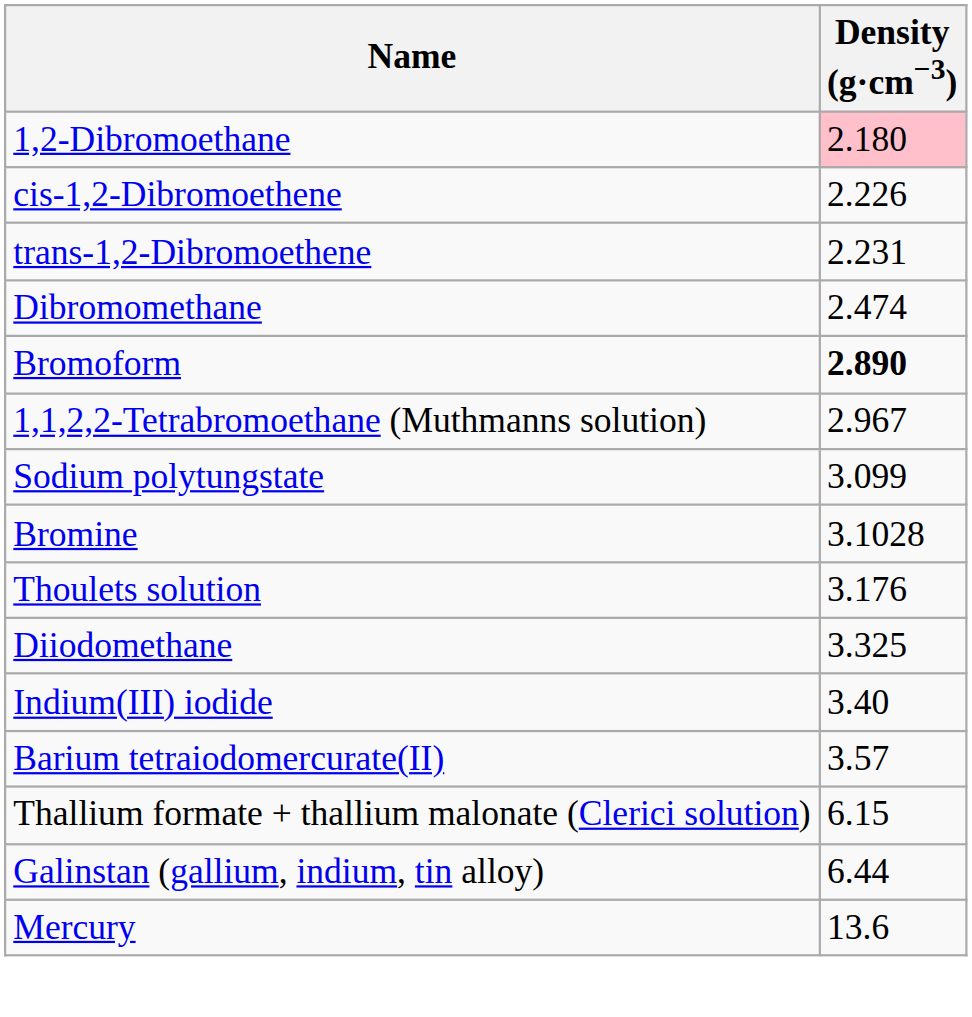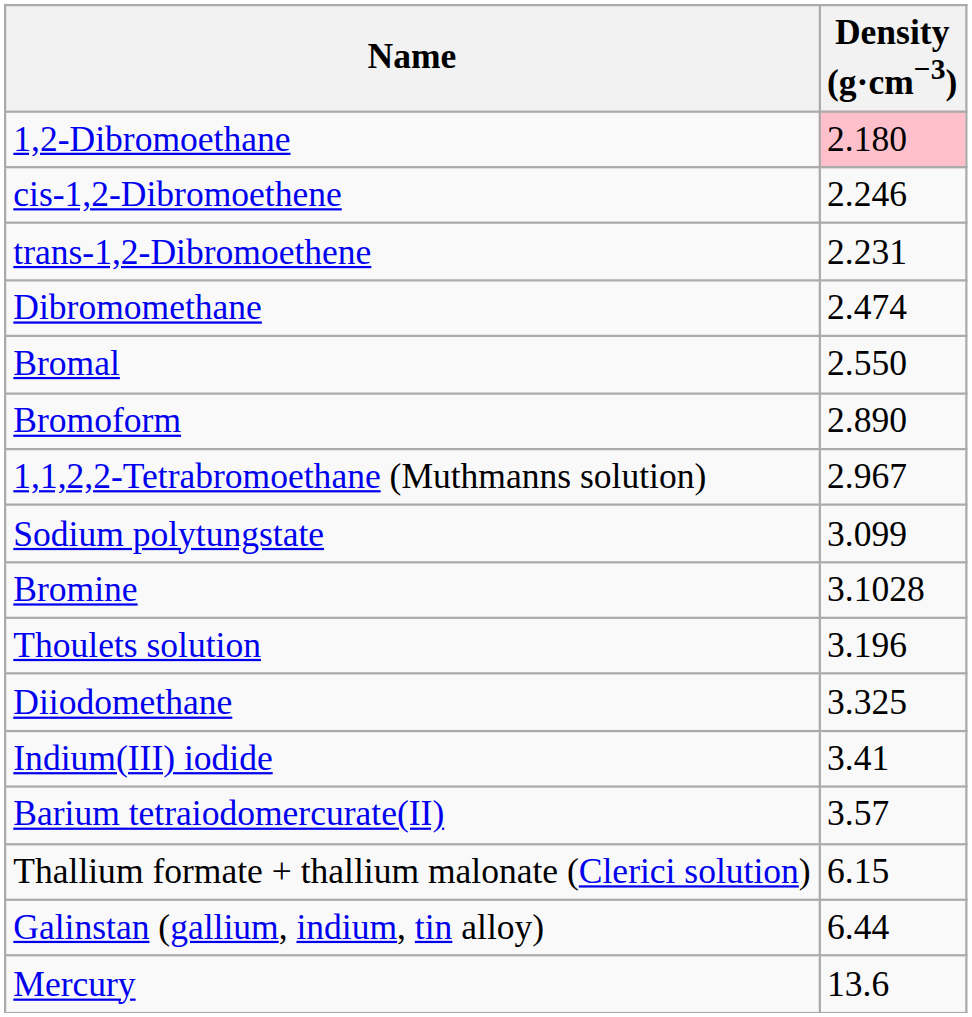cis-1,2-Dibromoethene | Density (g·cm−3): 2.226 -> 2.246
+ row: Bromal | 2.550
Bromoform | Density (g·cm−3): bold -> normal
Thoulets solution | Density (g·cm−3): 3.176 -> 3.196
Indium(III) iodide | Density (g·cm−3): 3.40 -> 3.41
